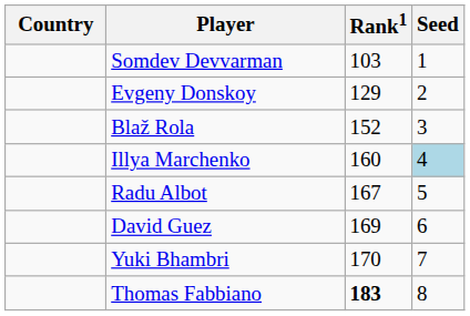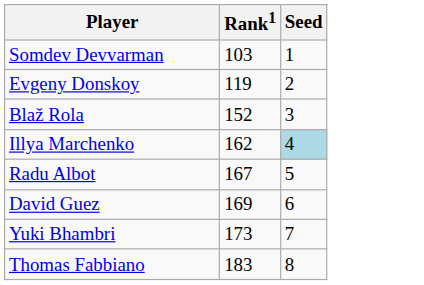- column: Country
Evgeny Donskoy | Rank1: 129 -> 119
Illya Marchenko | Rank1: 160 -> 162
Yuki Bhambri | Rank1: 170 -> 173
Thomas Fabbiano | Rank1: bold -> normal
